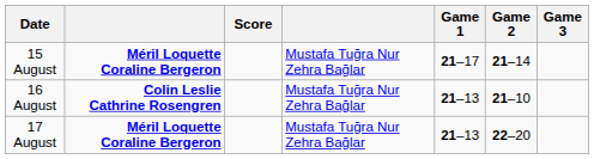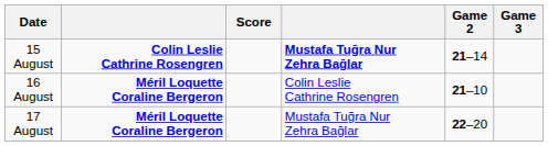- column: Game 1 | 21–17 | 21–13 | 21–13
15 August | column 2: Méril Loquette Coraline Bergeron -> Colin Leslie Cathrine Rosengren
15 August | column 4: normal -> bold
16 August | column 2: Colin Leslie Cathrine Rosengren -> Méril Loquette Coraline Bergeron
16 August | column 4: Mustafa Tuğra Nur Zehra Bağlar -> Colin Leslie Cathrine Rosengren
